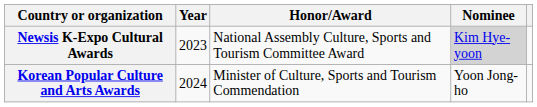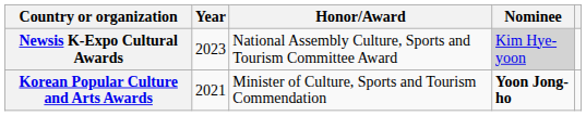Korean Popular Culture and Arts Awards | Year: 2024 -> 2021
Korean Popular Culture and Arts Awards | Nominee: normal -> bold
